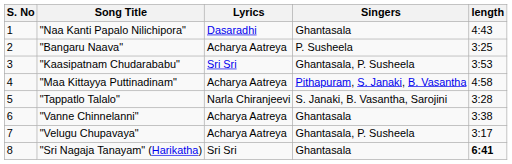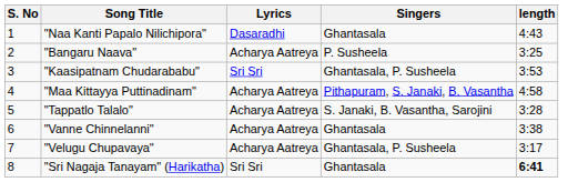"Tappatlo Talalo" | Lyrics: Narla Chiranjeevi -> Acharya Aatreya
